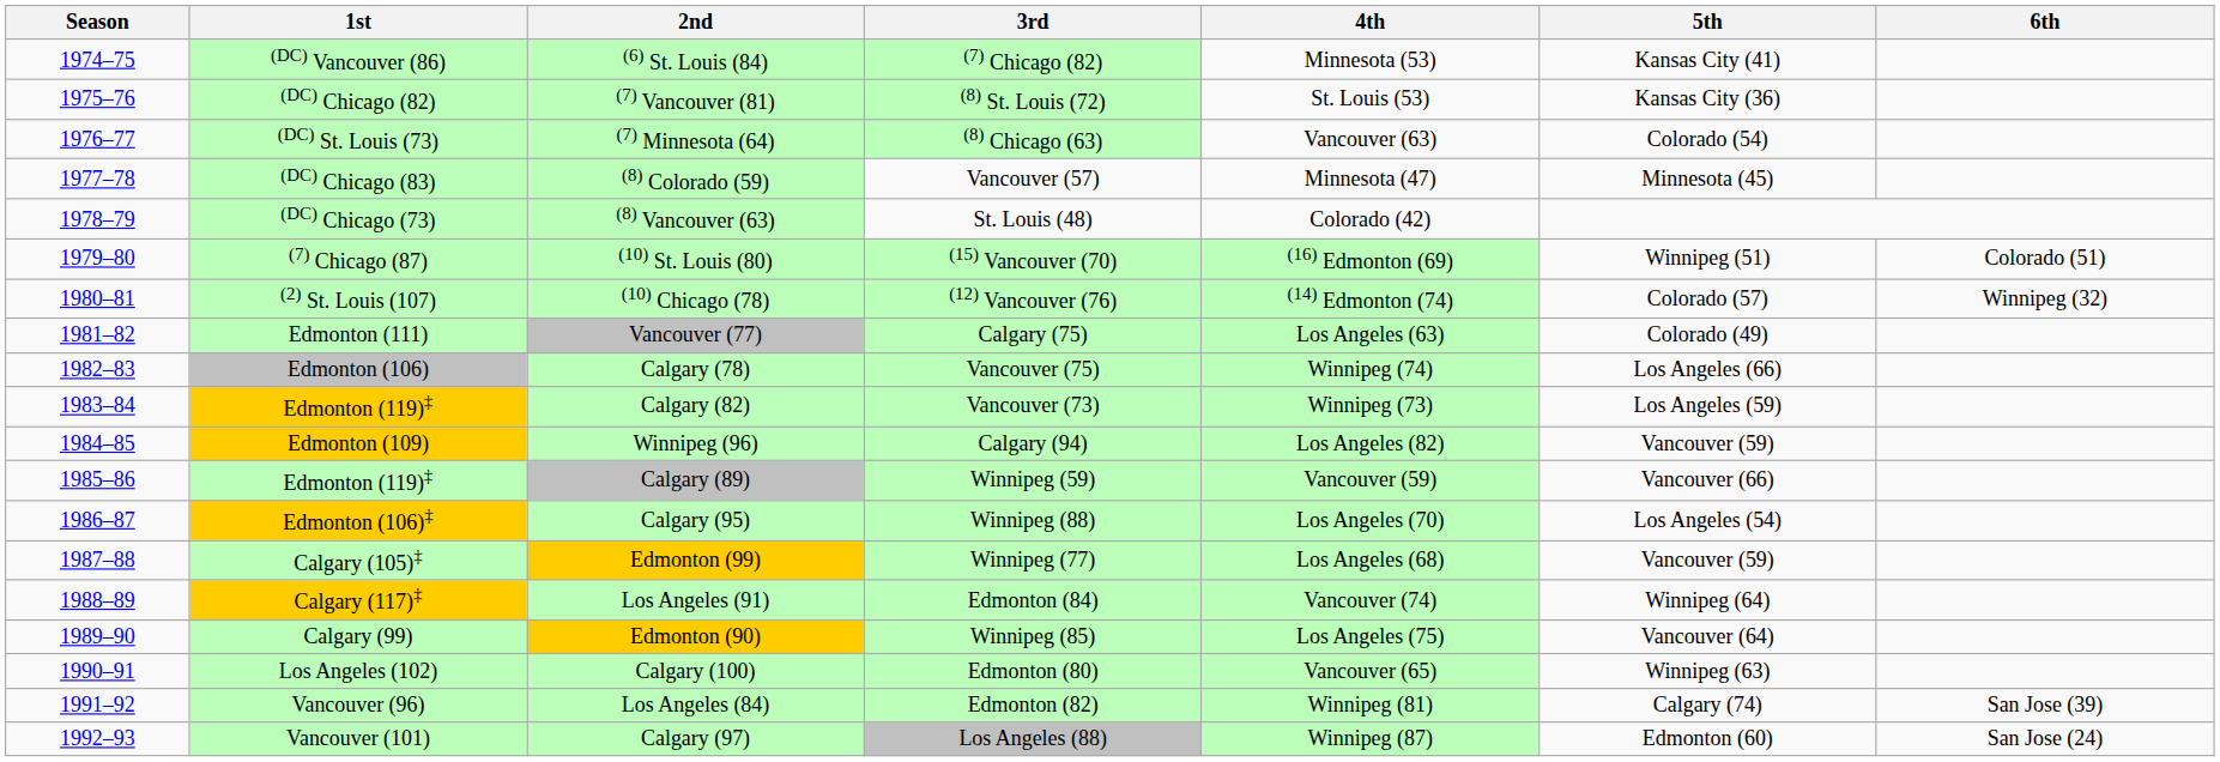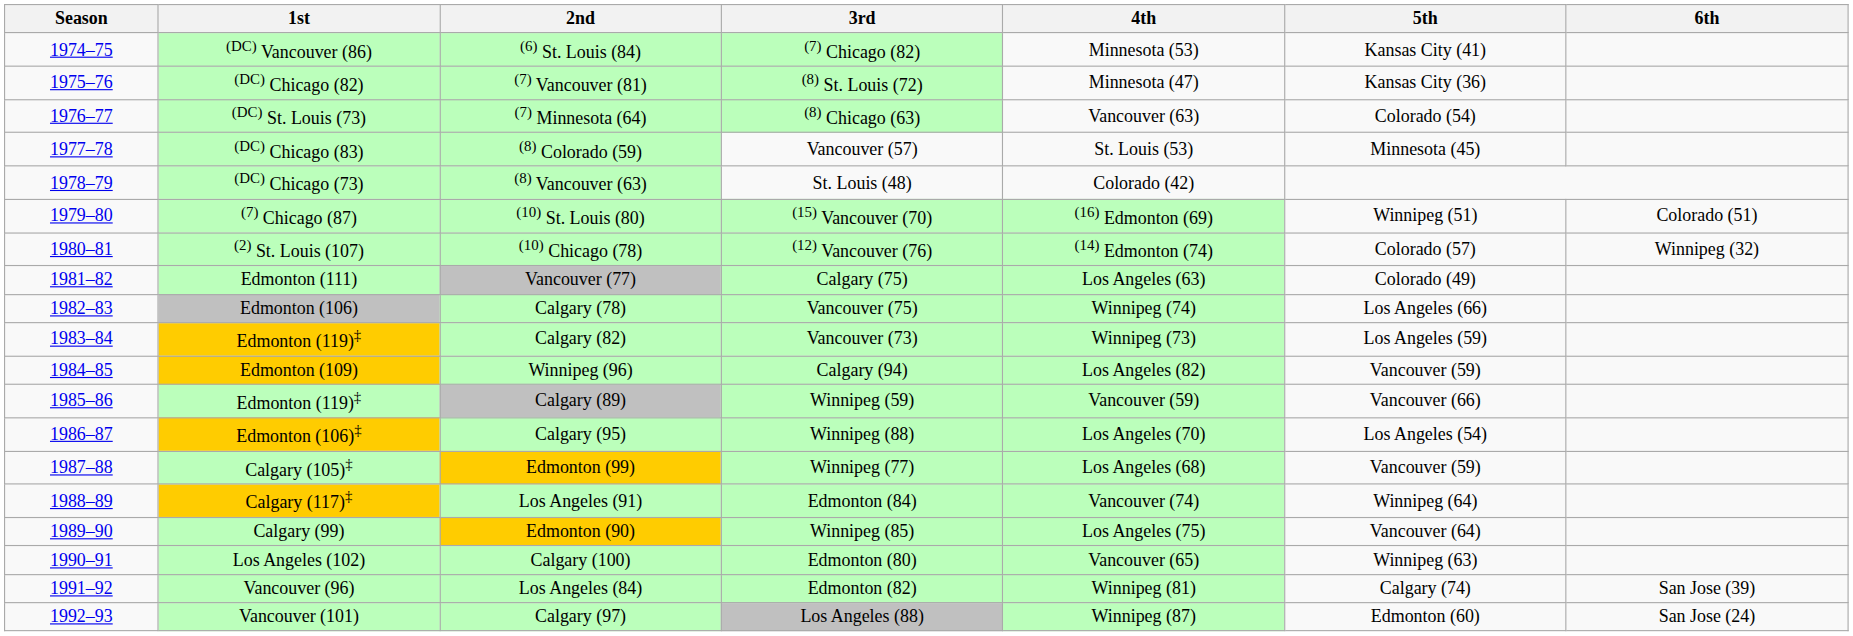(7) Vancouver (81) | 4th: St. Louis (53) -> Minnesota (47)
(8) Colorado (59) | 4th: Minnesota (47) -> St. Louis (53)
